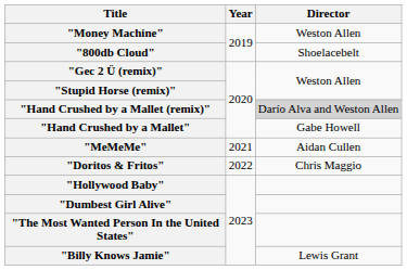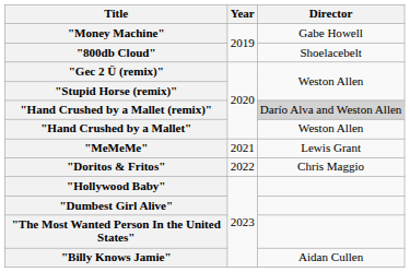"Money Machine" | Director: Weston Allen -> Gabe Howell
"Hand Crushed by a Mallet" | Director: Gabe Howell -> Weston Allen
"MeMeMe" | Director: Aidan Cullen -> Lewis Grant
"Billy Knows Jamie" | Director: Lewis Grant -> Aidan Cullen
